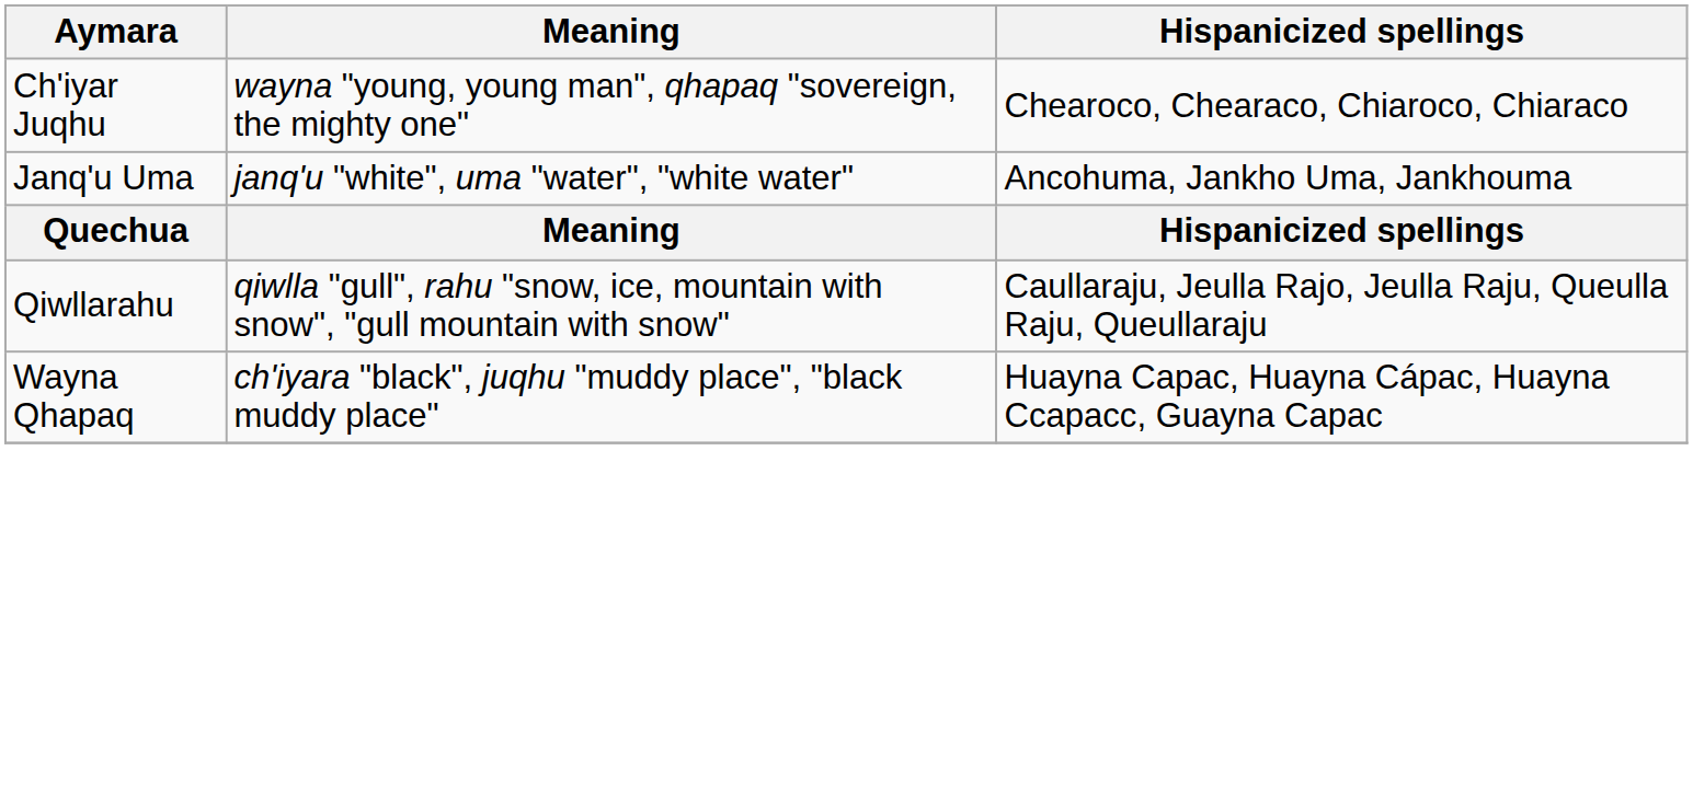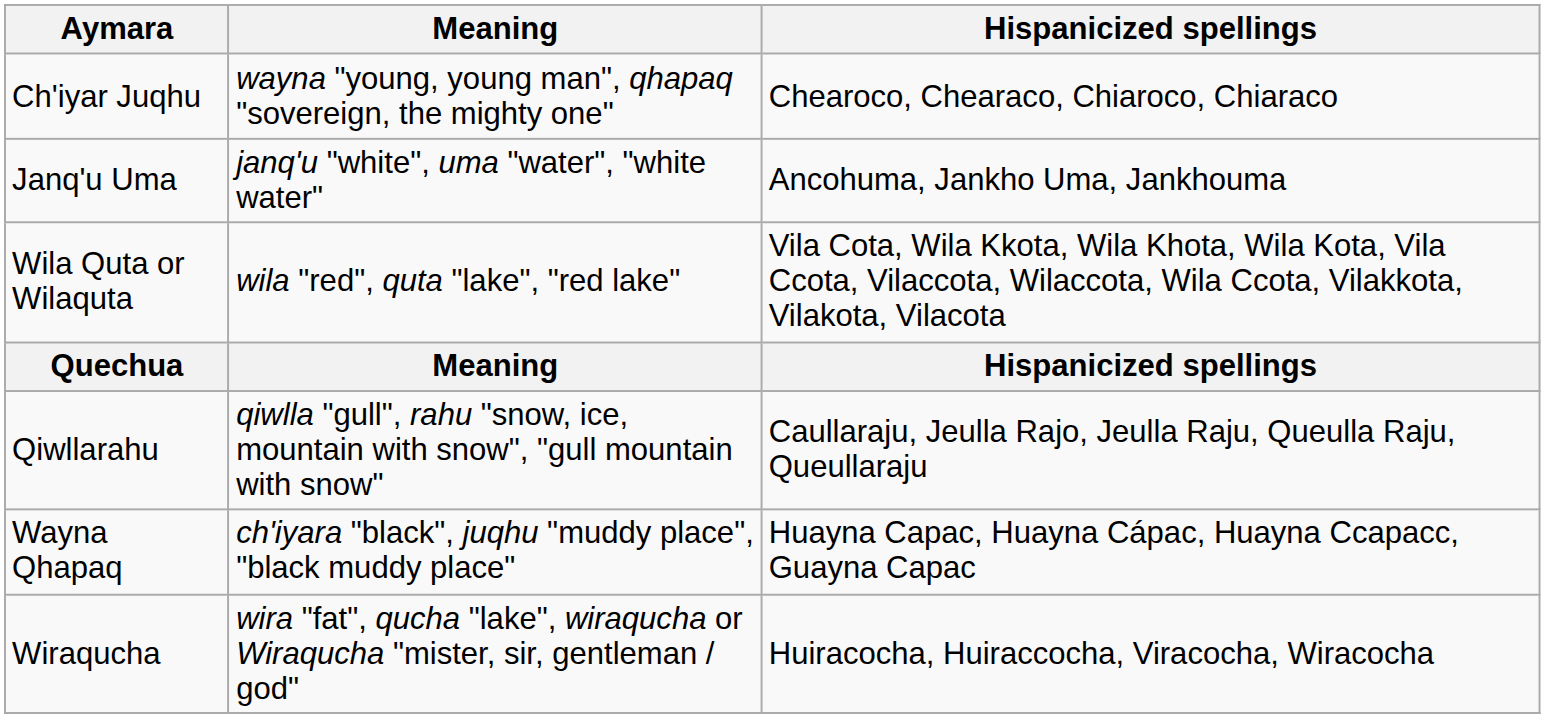+ row: Wila Quta or Wilaquta | wila "red", quta "lake", "red lake" | Vila Cota, Wila Kkota, Wila Khota, Wila Kota, Vila Ccota, Vilaccota, Wilaccota, Wila Ccota, Vilakkota, Vilakota, Vilacota
+ row: Wiraqucha | wira "fat", qucha "lake", wiraqucha or Wiraqucha "mister, sir, gentleman / god" | Huiracocha, Huiraccocha, Viracocha, Wiracocha
